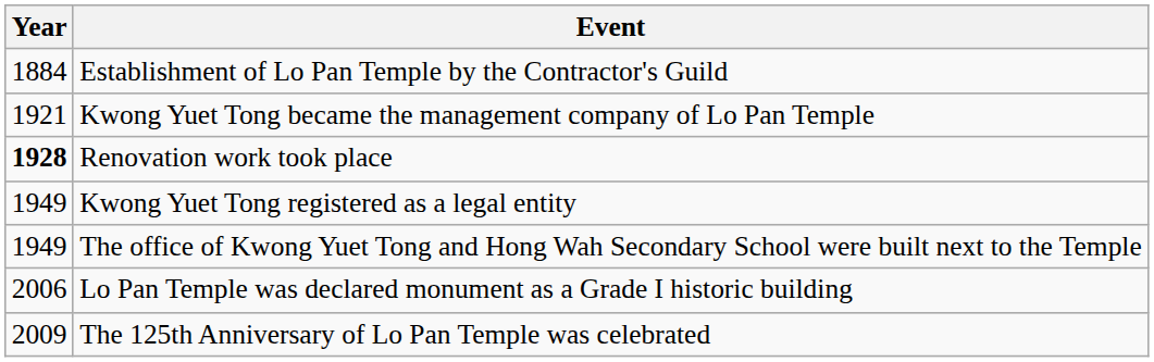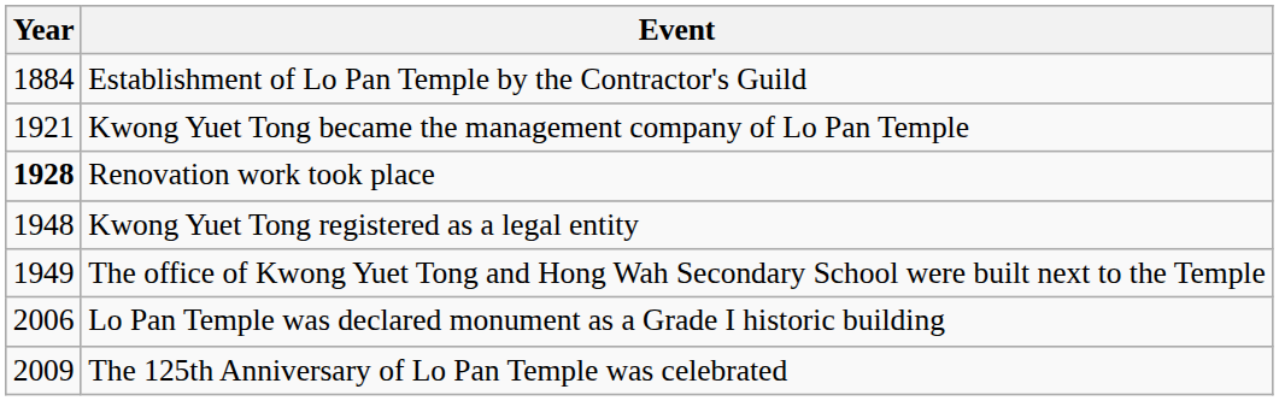Kwong Yuet Tong registered as a legal entity | Year: 1949 -> 1948
